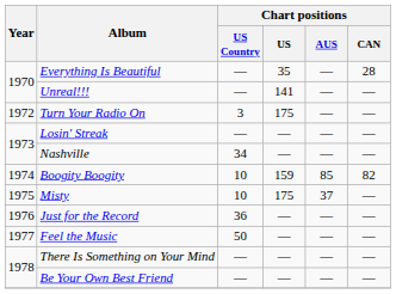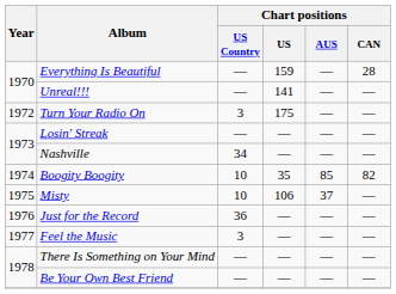Everything Is Beautiful | Chart positions / US: 35 -> 159
Boogity Boogity | Chart positions / US: 159 -> 35
Misty | Chart positions / US: 175 -> 106
Feel the Music | Chart positions / US Country: 50 -> 3
